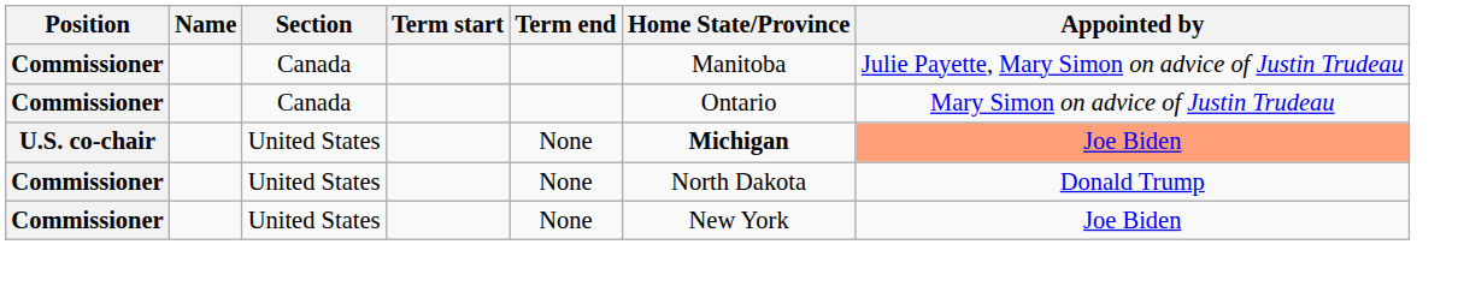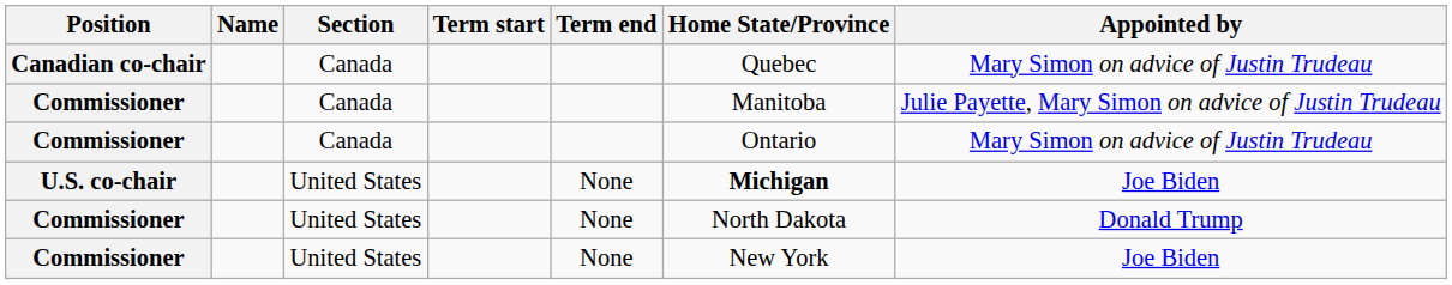+ row: Canadian co-chair | Canada | Quebec | Mary Simon on advice of Justin Trudeau
U.S. co-chair | Appointed by: lightsalmon background -> no background
